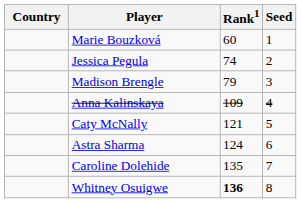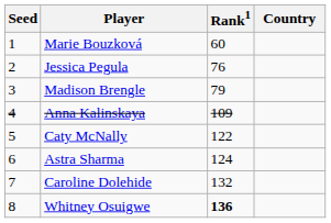columns swapped: Country <-> Seed
Jessica Pegula | Rank1: 74 -> 76
Caty McNally | Rank1: 121 -> 122
Caroline Dolehide | Rank1: 135 -> 132
